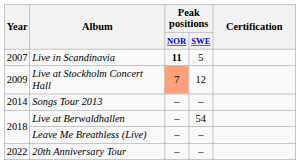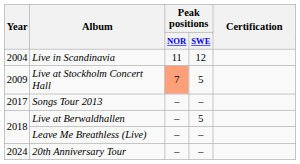Live in Scandinavia | Year: 2007 -> 2004
Live in Scandinavia | Peak positions / NOR: bold -> normal
Live in Scandinavia | Peak positions / SWE: 5 -> 12
Live at Stockholm Concert Hall | Peak positions / SWE: 12 -> 5
Songs Tour 2013 | Year: 2014 -> 2017
Live at Berwaldhallen | Peak positions / SWE: 54 -> 5
20th Anniversary Tour | Year: 2022 -> 2024
